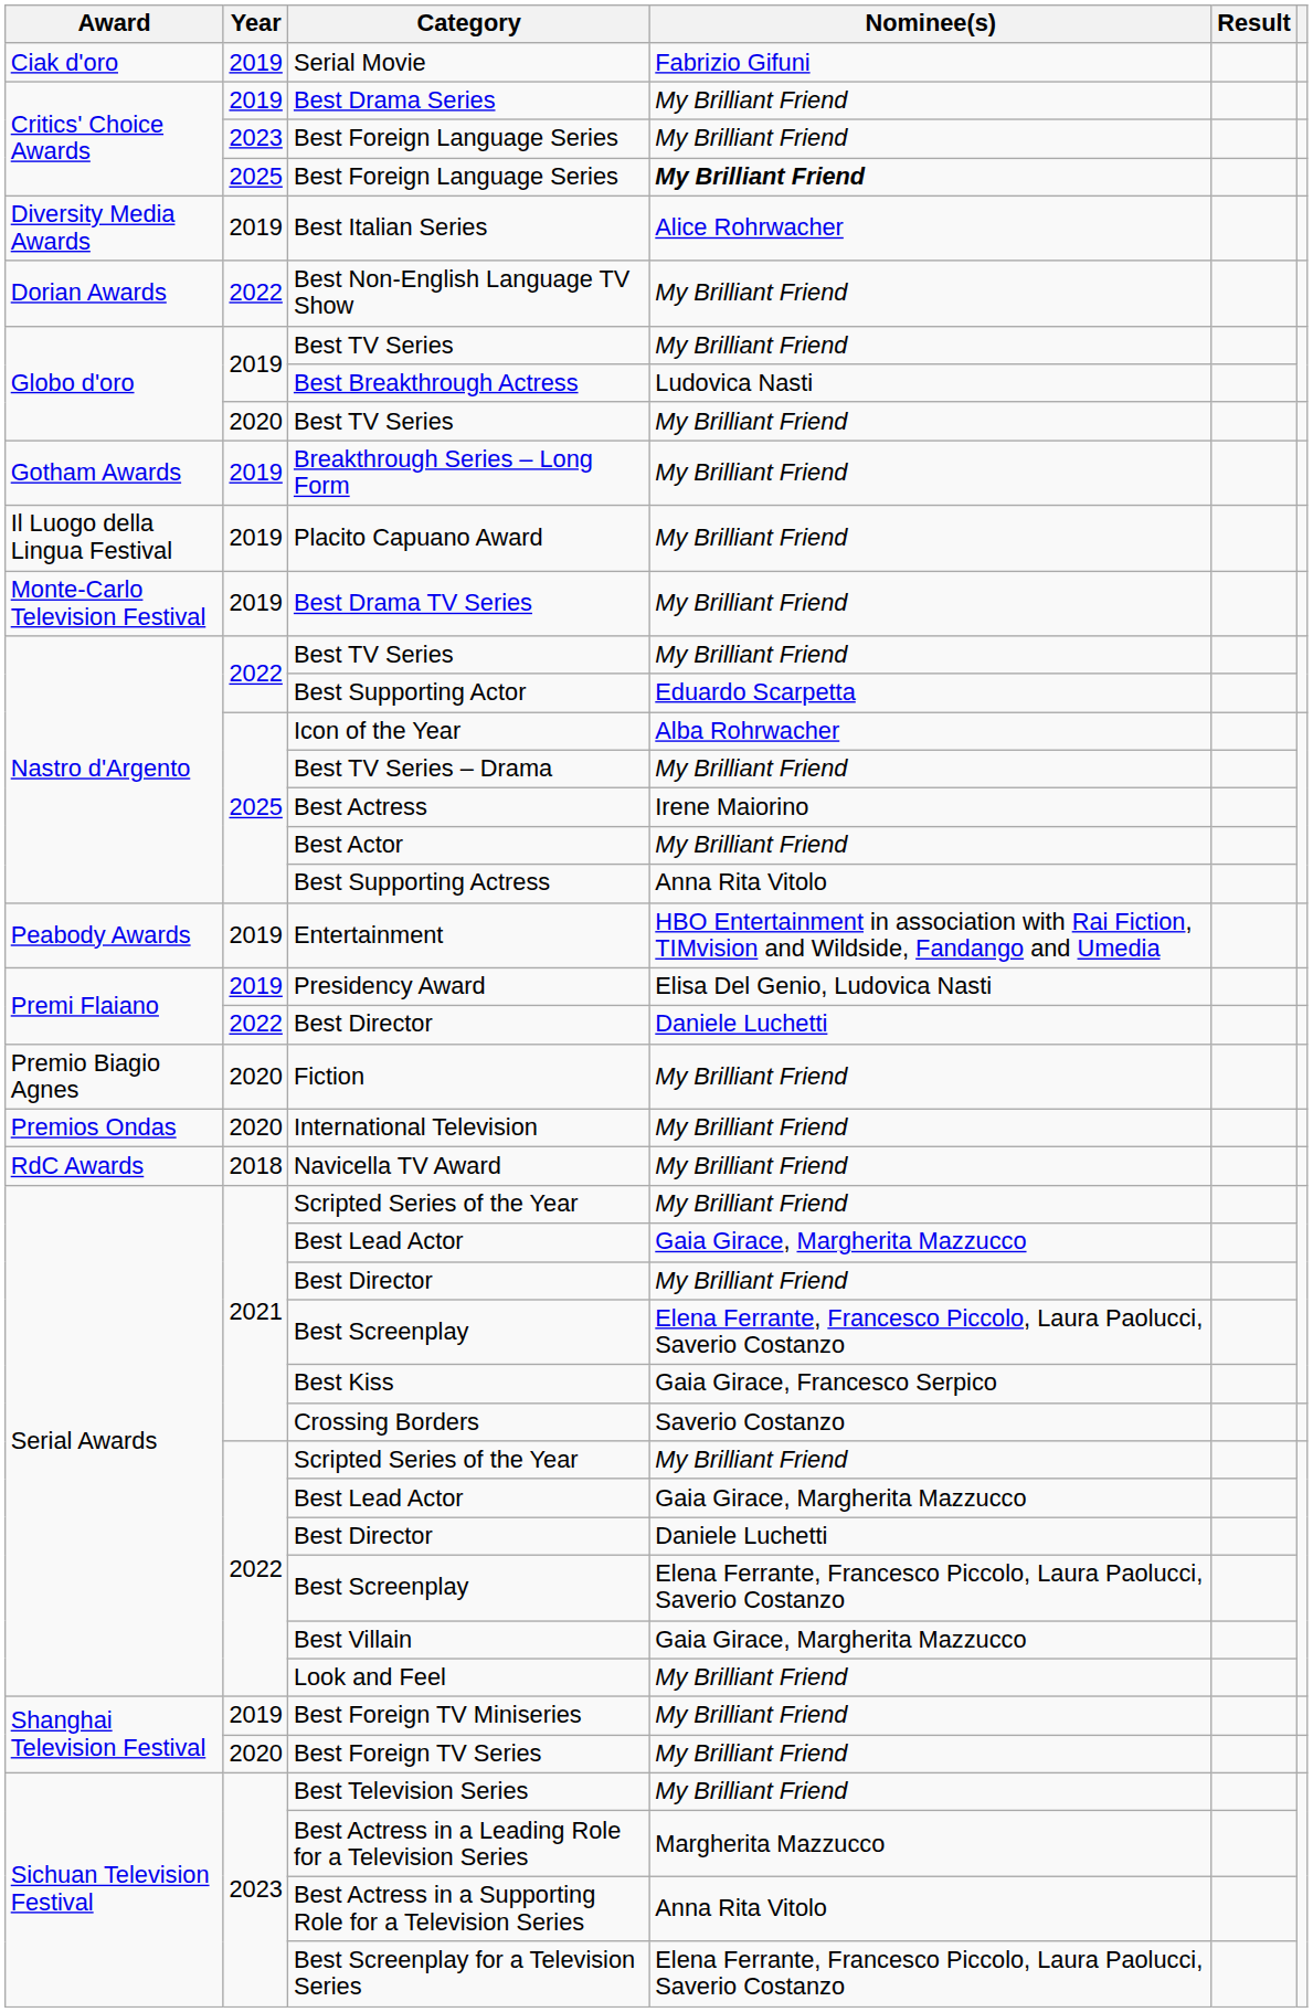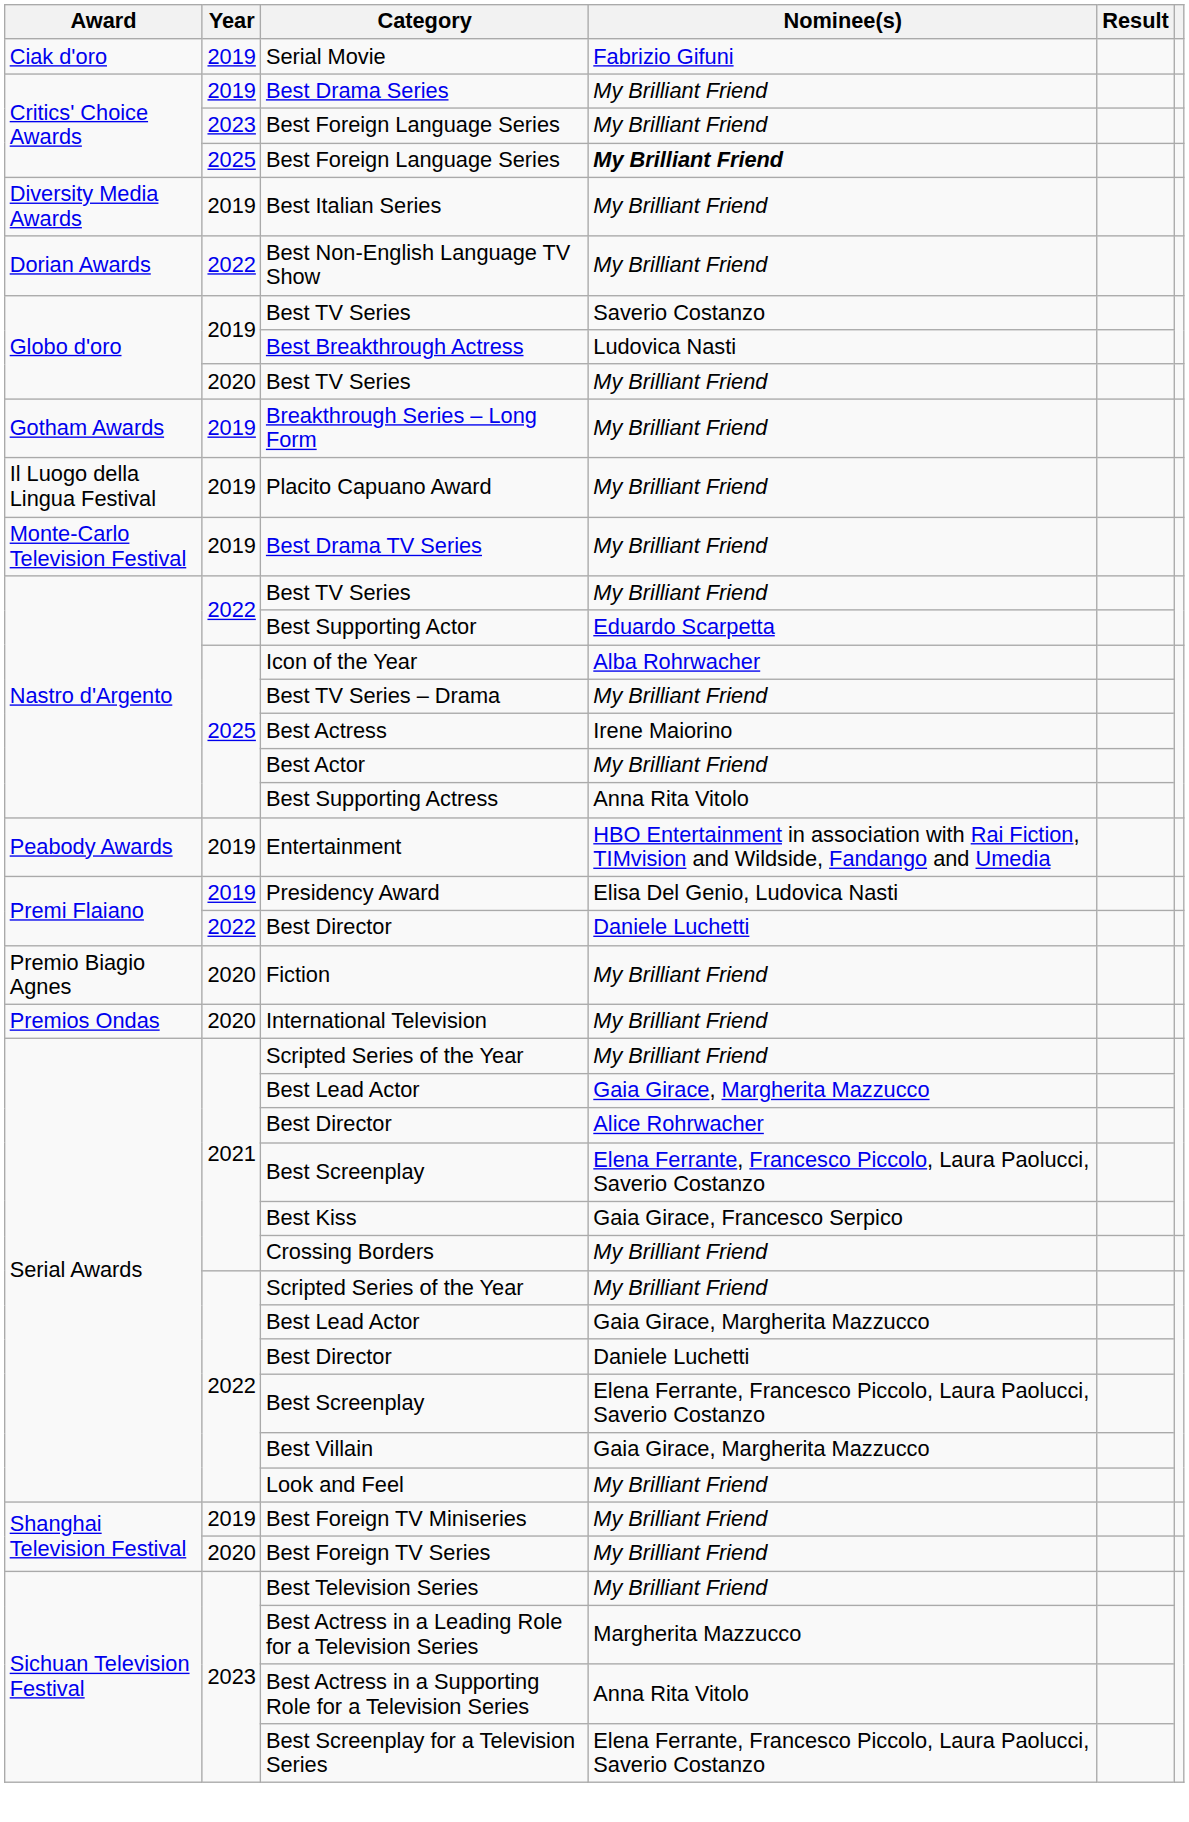Best Italian Series | Nominee(s): Alice Rohrwacher -> My Brilliant Friend
2019 / Best TV Series | Nominee(s): My Brilliant Friend -> Saverio Costanzo
- row: RdC Awards | 2018 | Navicella TV Award | My Brilliant Friend
2021 / Best Director | Nominee(s): My Brilliant Friend -> Alice Rohrwacher
Crossing Borders | Nominee(s): Saverio Costanzo -> My Brilliant Friend
